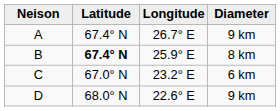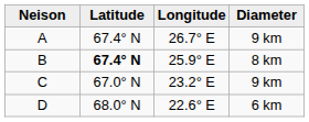C | Diameter: 6 km -> 9 km
D | Diameter: 9 km -> 6 km
